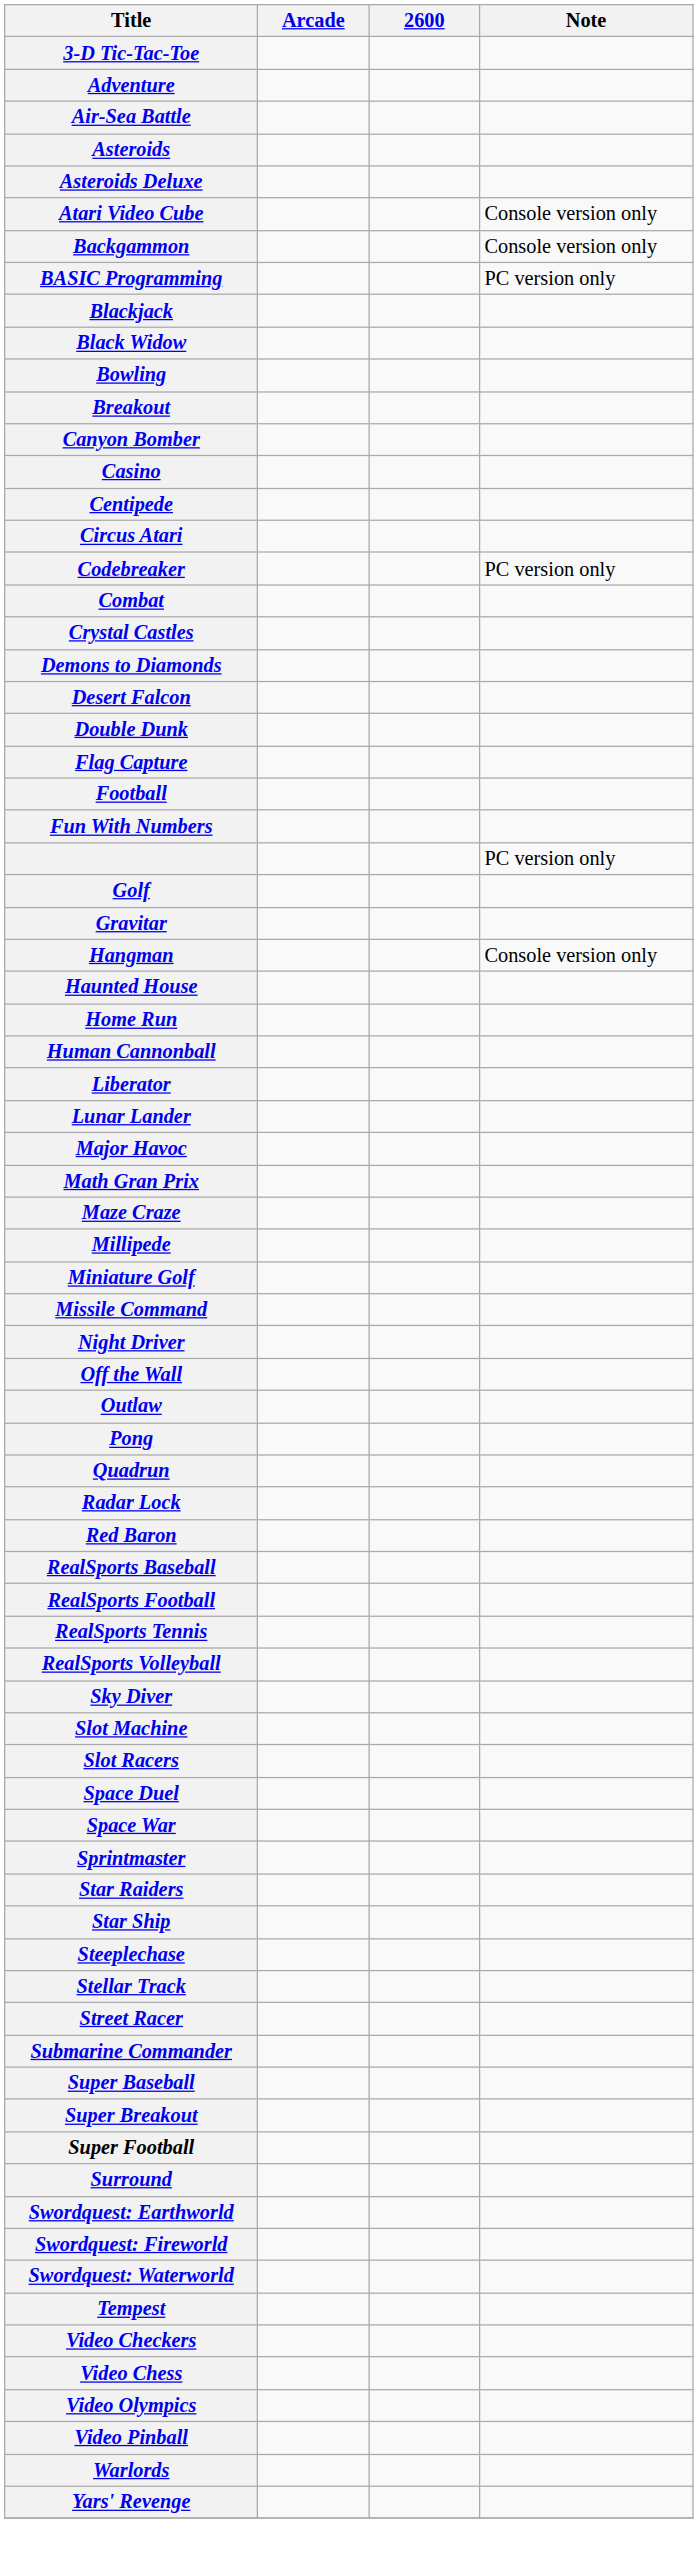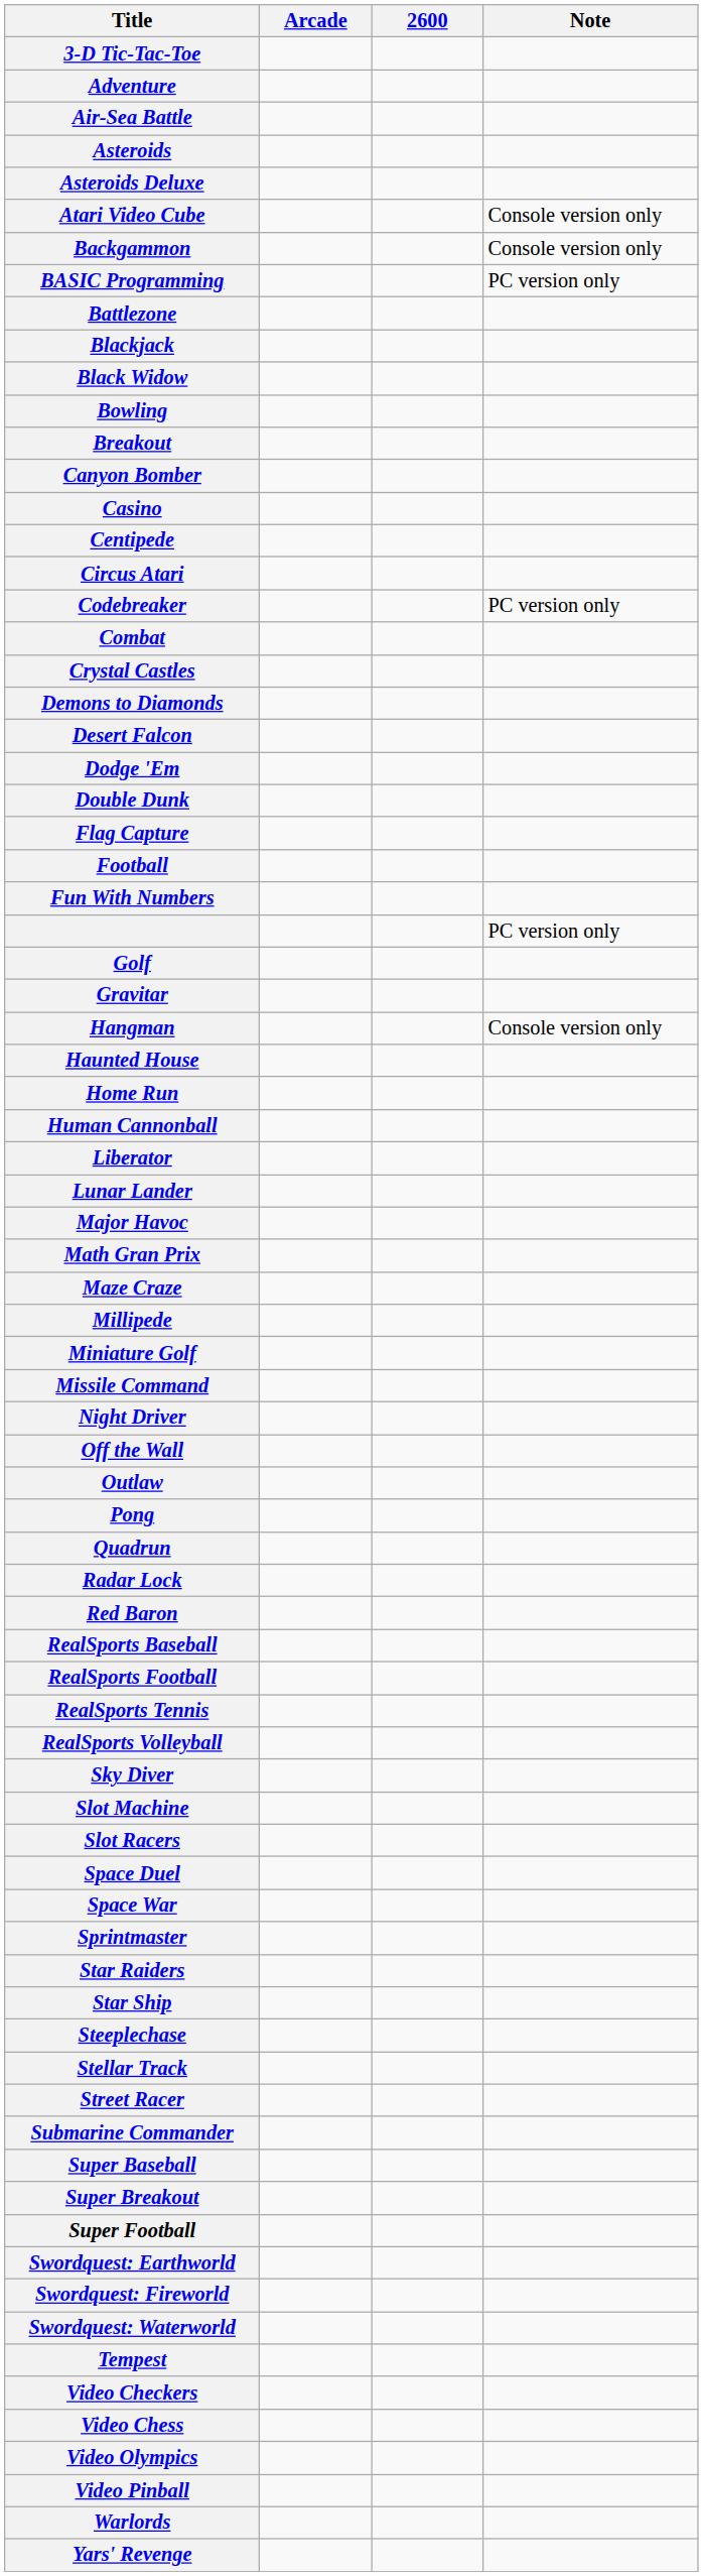+ row: Battlezone
+ row: Dodge 'Em
- row: Surround
